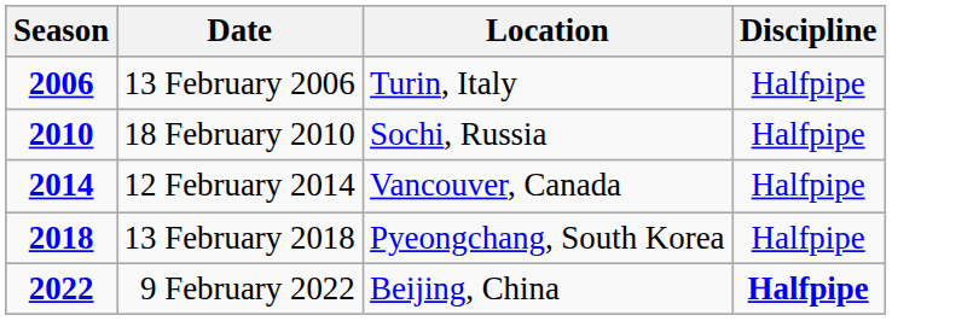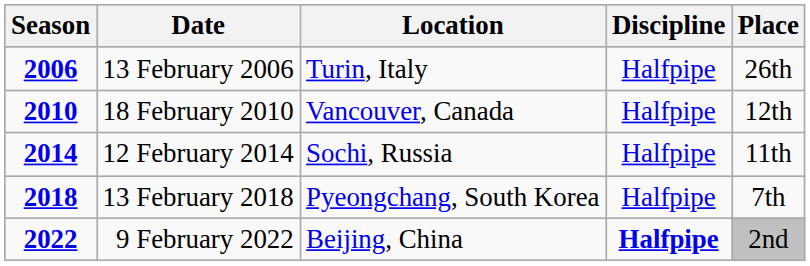+ column: Place | 26th | 12th | 11th | 7th | 2nd
18 February 2010 | Location: Sochi, Russia -> Vancouver, Canada
12 February 2014 | Location: Vancouver, Canada -> Sochi, Russia
